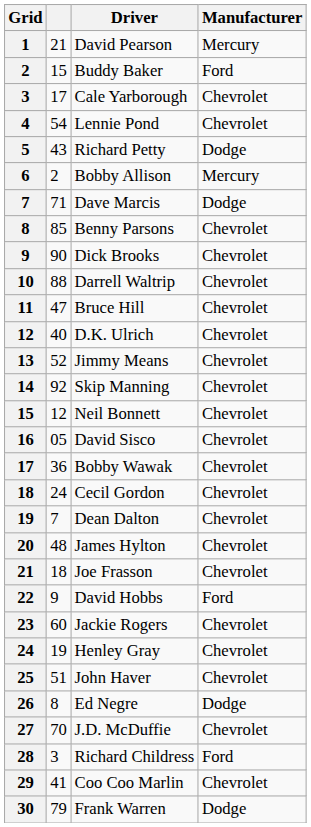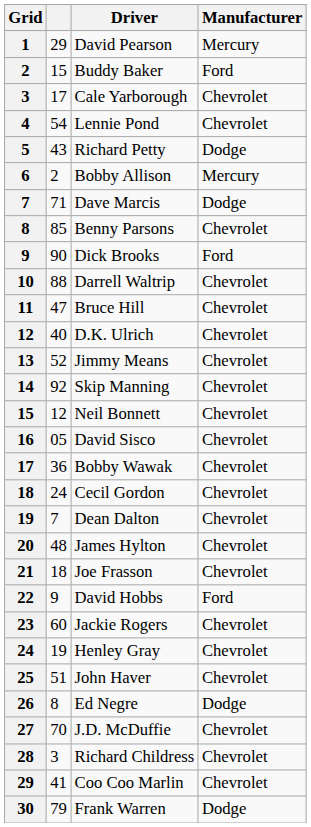David Pearson | column 2: 21 -> 29
Dick Brooks | Manufacturer: Chevrolet -> Ford
Richard Childress | Manufacturer: Ford -> Chevrolet
